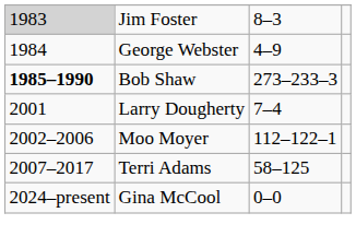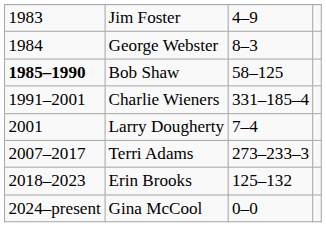Jim Foster | column 1: lightgrey background -> no background
Jim Foster | column 3: 8–3 -> 4–9
George Webster | column 3: 4–9 -> 8–3
Bob Shaw | column 3: 273–233–3 -> 58–125
+ row: 1991–2001 | Charlie Wieners | 331–185–4
- row: 2002–2006 | Moo Moyer | 112–122–1
Terri Adams | column 3: 58–125 -> 273–233–3
+ row: 2018–2023 | Erin Brooks | 125–132
